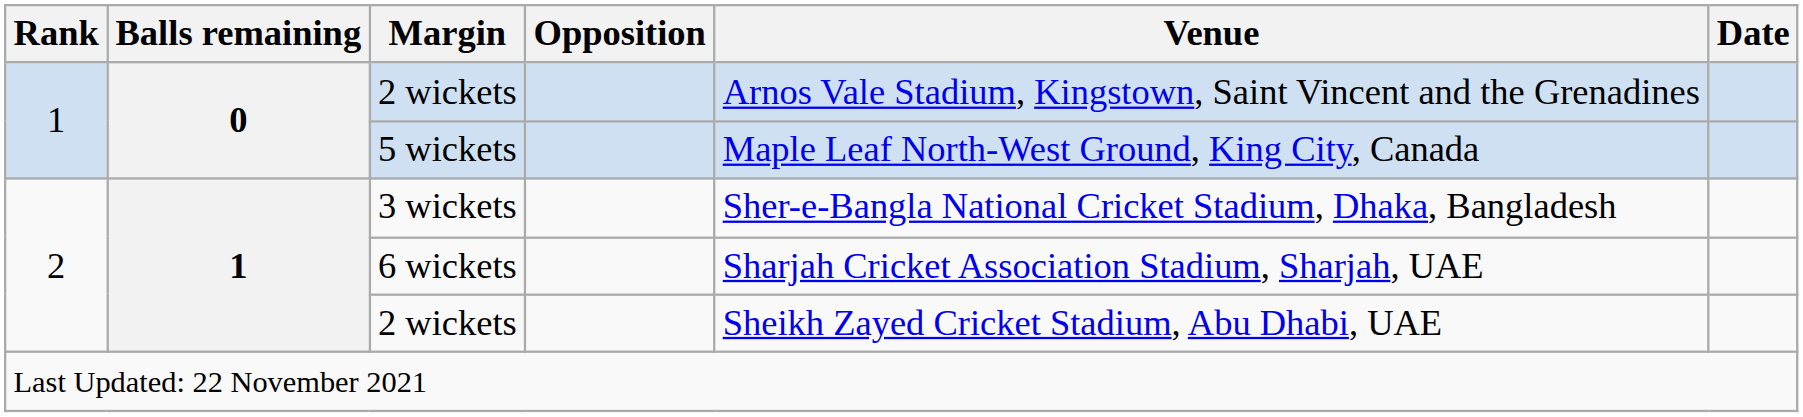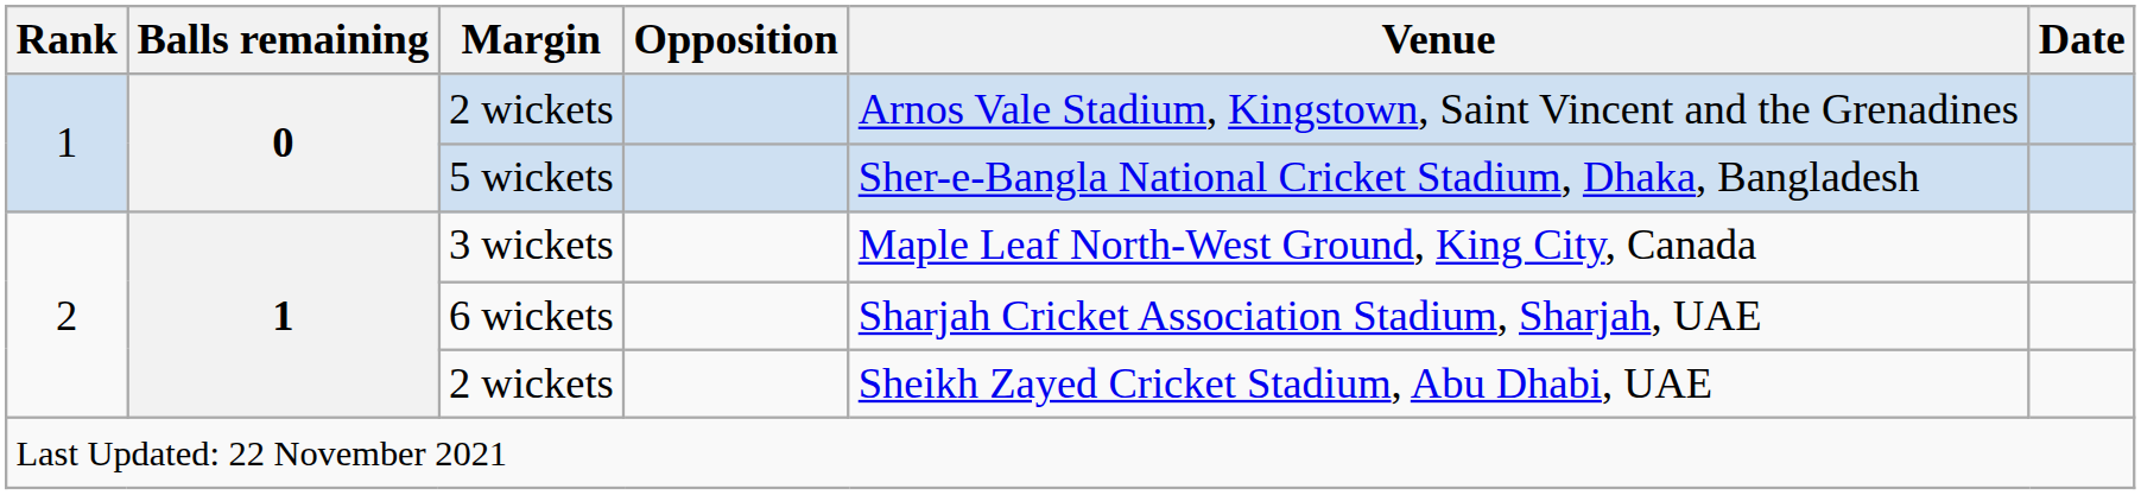5 wickets | Venue: Maple Leaf North-West Ground, King City, Canada -> Sher-e-Bangla National Cricket Stadium, Dhaka, Bangladesh
3 wickets | Venue: Sher-e-Bangla National Cricket Stadium, Dhaka, Bangladesh -> Maple Leaf North-West Ground, King City, Canada
